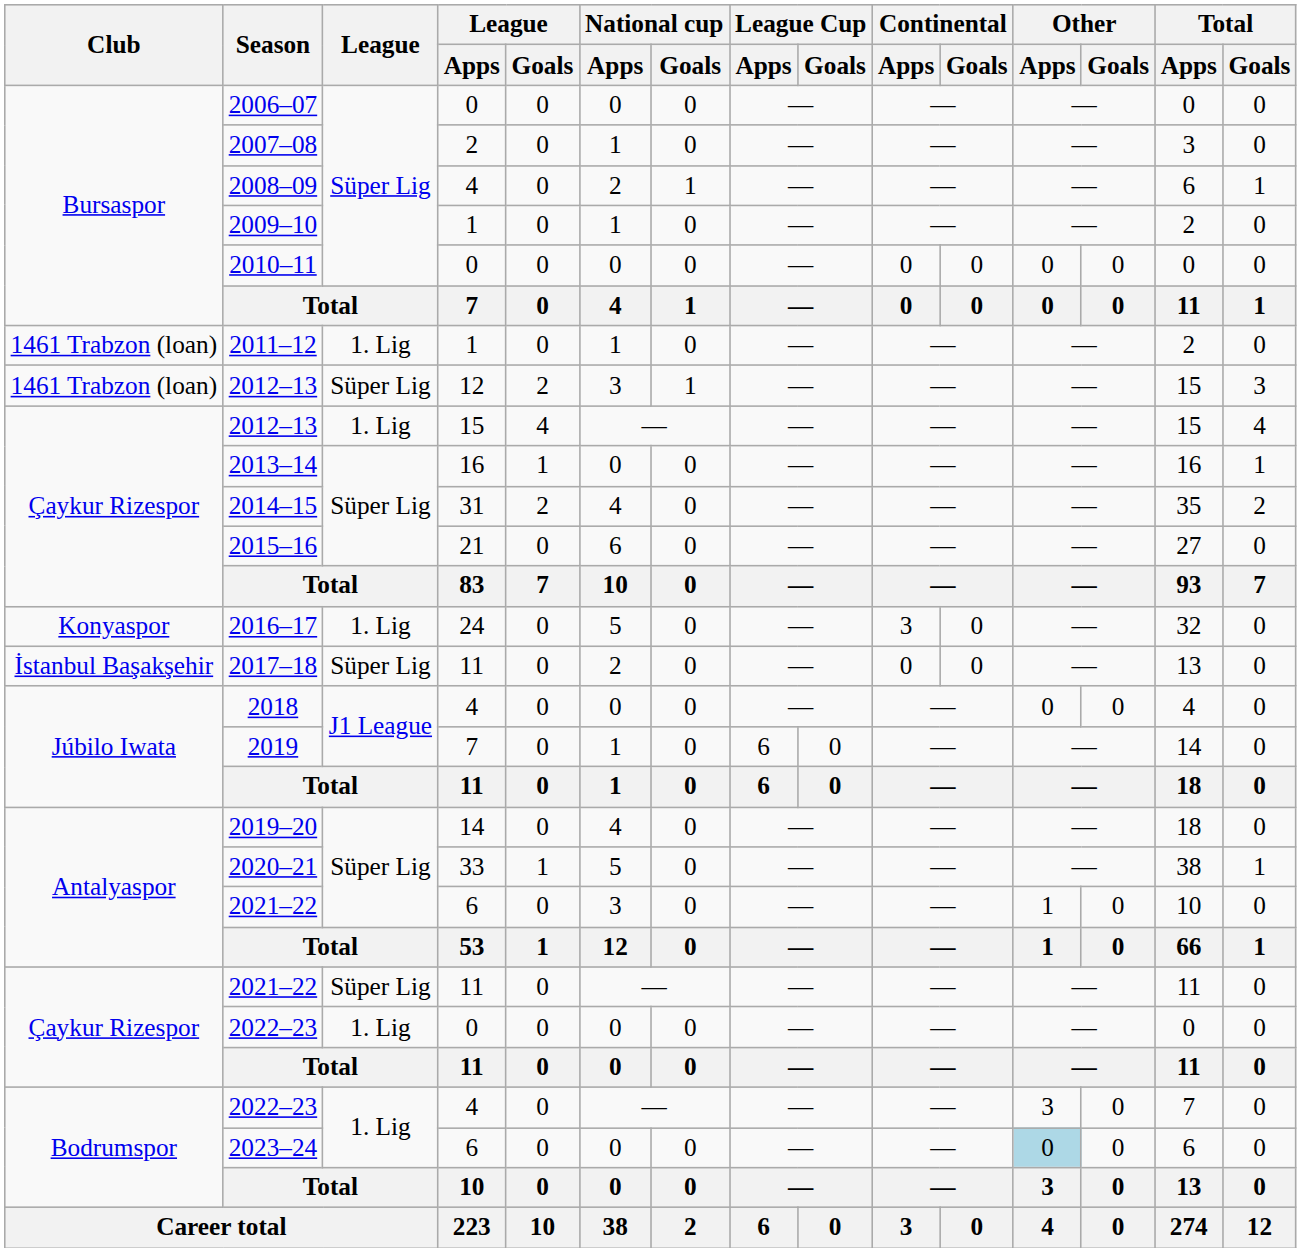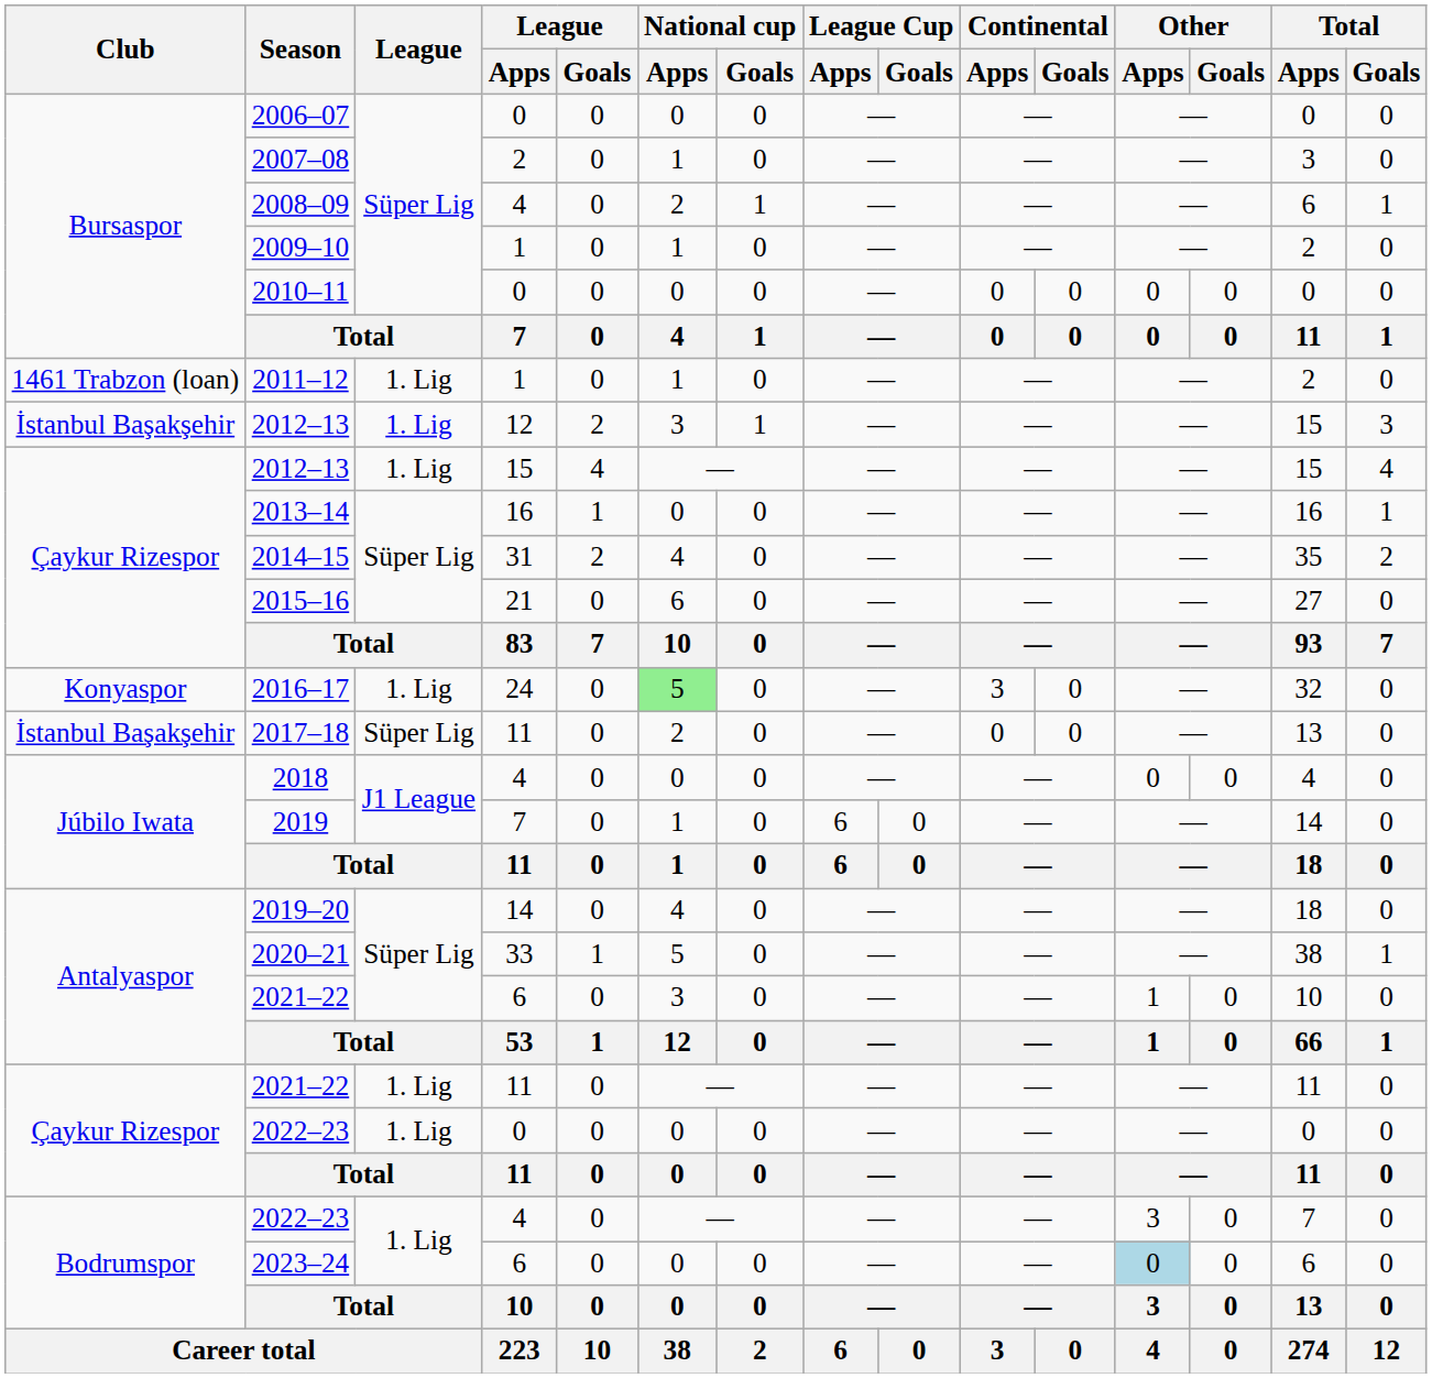2012–13 / 12 | Club: 1461 Trabzon (loan) -> İstanbul Başakşehir
2012–13 / 12 | League: Süper Lig -> 1. Lig
2016–17 | National cup / Apps: no background -> lightgreen background
2021–22 / 11 | League: Süper Lig -> 1. Lig
